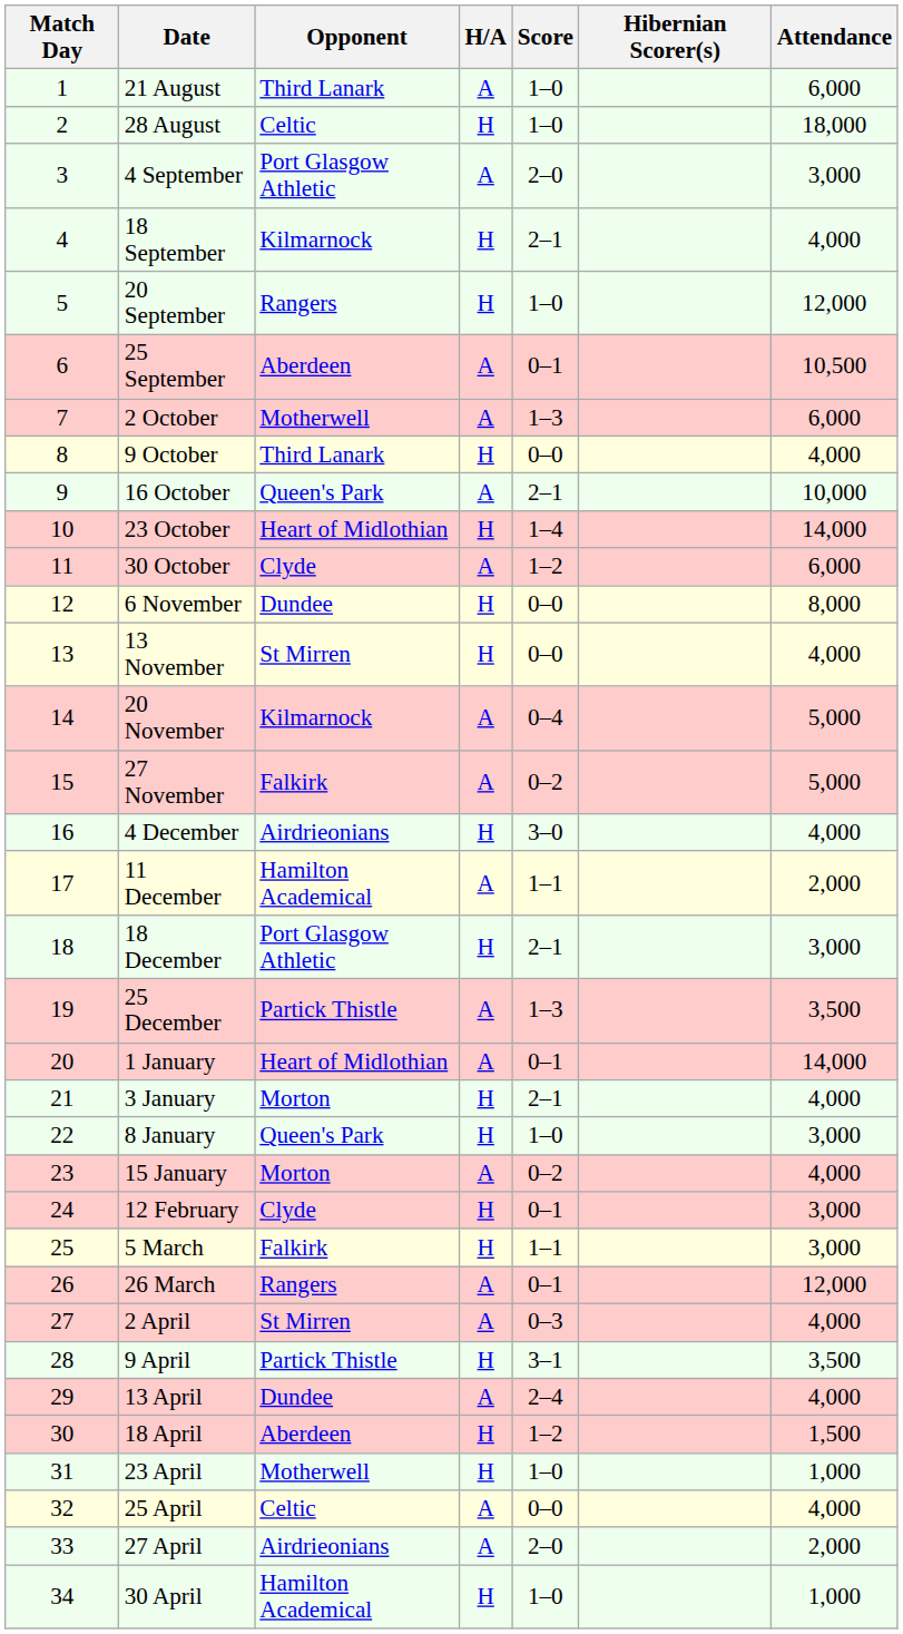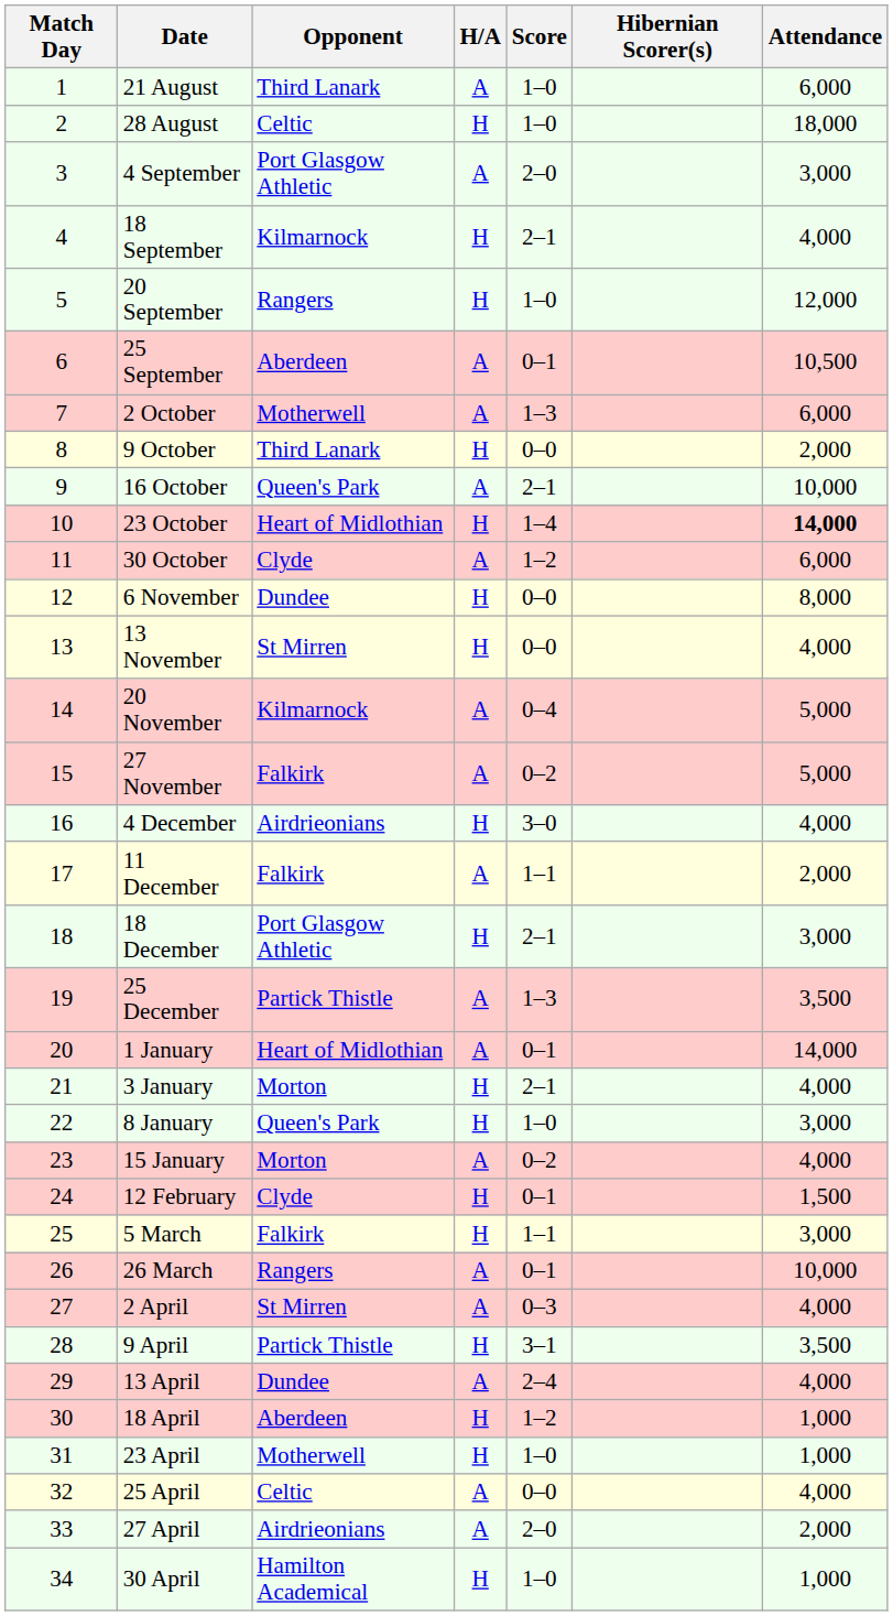9 October | Attendance: 4,000 -> 2,000
23 October | Attendance: normal -> bold
11 December | Opponent: Hamilton Academical -> Falkirk
12 February | Attendance: 3,000 -> 1,500
26 March | Attendance: 12,000 -> 10,000
18 April | Attendance: 1,500 -> 1,000
